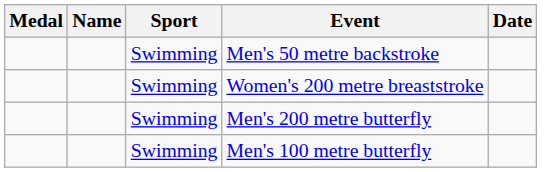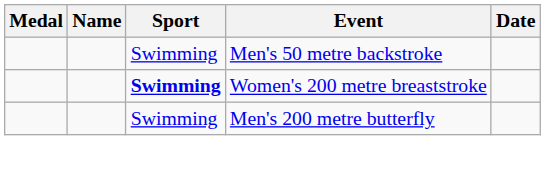Women's 200 metre breaststroke | Sport: normal -> bold
- row: Swimming | Men's 100 metre butterfly
